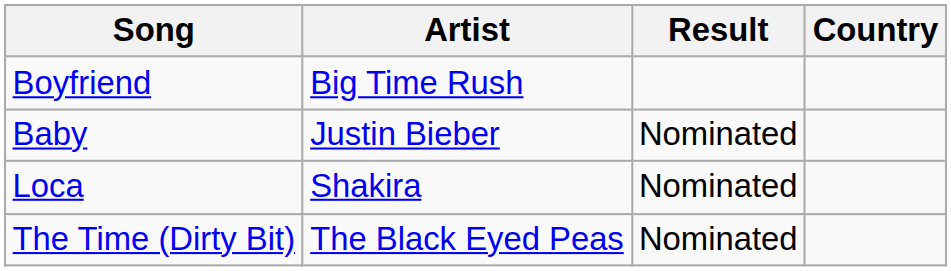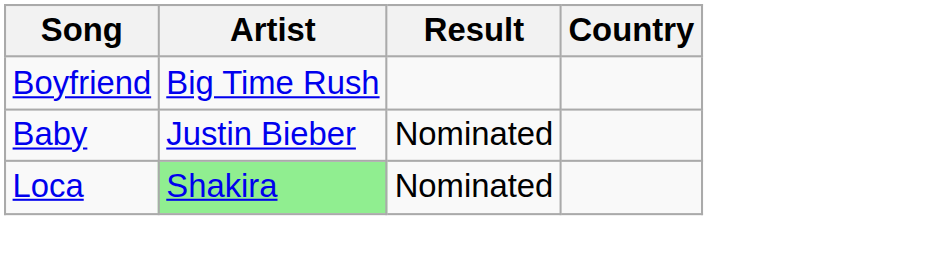Loca | Artist: no background -> lightgreen background
- row: The Time (Dirty Bit) | The Black Eyed Peas | Nominated
